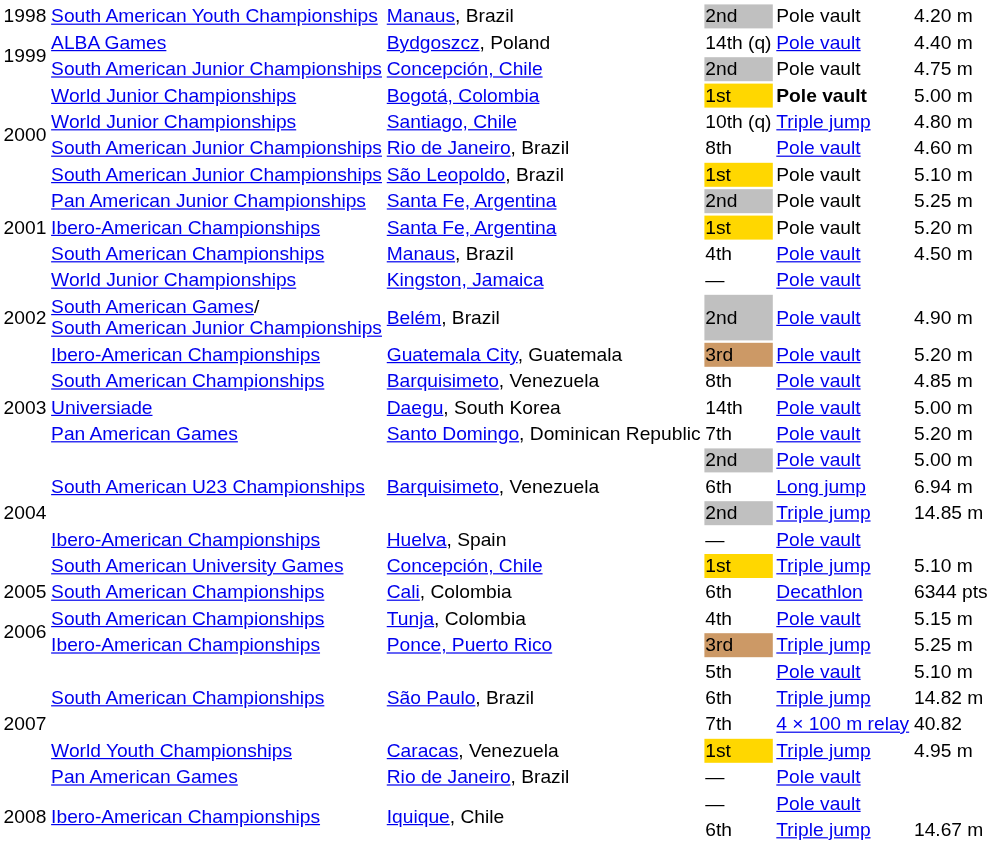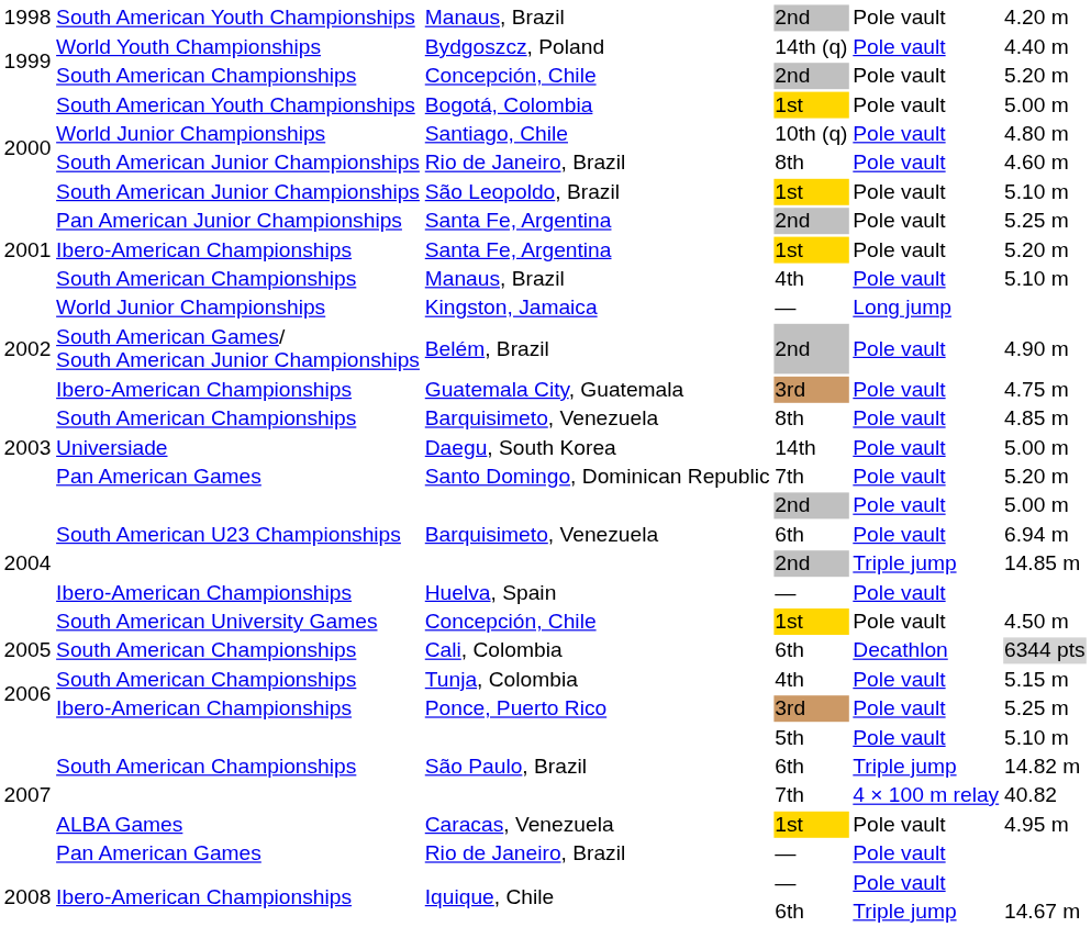Bydgoszcz, Poland | column 2: ALBA Games -> World Youth Championships
Concepción, Chile / 2nd | column 2: South American Junior Championships -> South American Championships
Concepción, Chile / 2nd | column 6: 4.75 m -> 5.20 m
Bogotá, Colombia | column 2: World Junior Championships -> South American Youth Championships
Bogotá, Colombia | column 5: bold -> normal
Santiago, Chile | column 5: Triple jump -> Pole vault
Manaus, Brazil / 4th | column 6: 4.50 m -> 5.10 m
Kingston, Jamaica | column 5: Pole vault -> Long jump
Guatemala City, Guatemala | column 6: 5.20 m -> 4.75 m
Barquisimeto, Venezuela / 6th | column 5: Long jump -> Pole vault
Concepción, Chile / 1st | column 5: Triple jump -> Pole vault
Concepción, Chile / 1st | column 6: 5.10 m -> 4.50 m
Cali, Colombia | column 6: no background -> lightgrey background
Ponce, Puerto Rico | column 5: Triple jump -> Pole vault
Caracas, Venezuela | column 2: World Youth Championships -> ALBA Games
Caracas, Venezuela | column 5: Triple jump -> Pole vault
